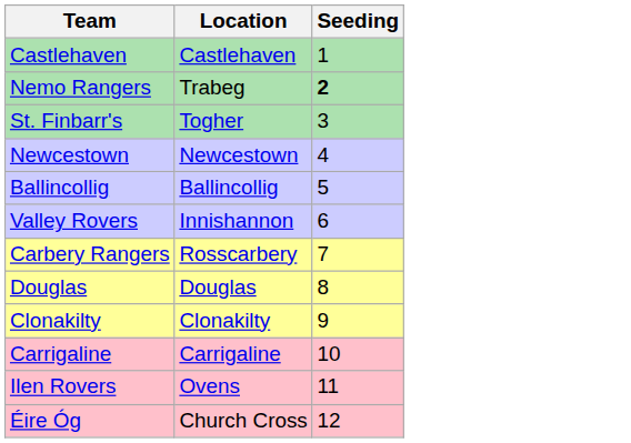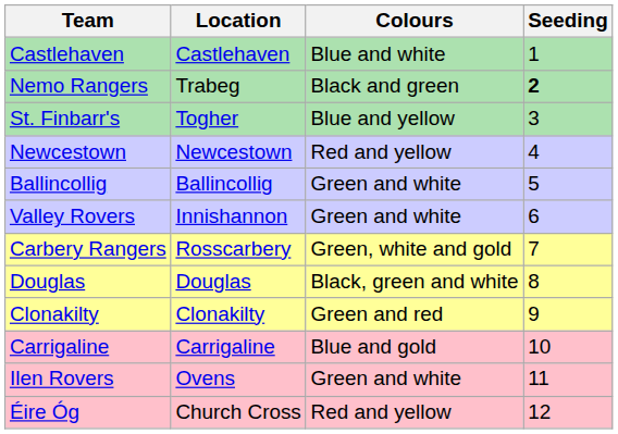+ column: Colours | Blue and white | Black and green | Blue and yellow | Red and yellow | Green and white | Green and white | Green, white and gold | Black, green and white | Green and red | Blue and gold | Green and white | Red and yellow
